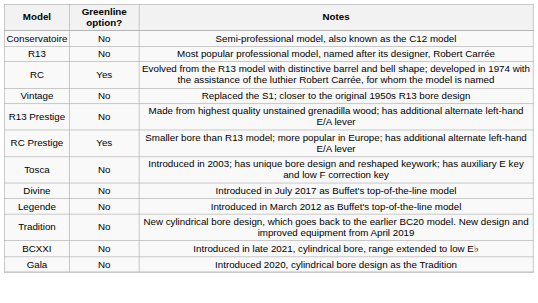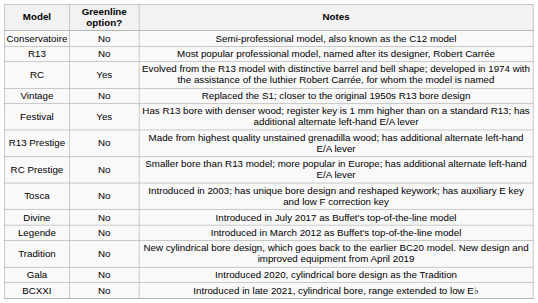+ row: Festival | Yes | Has R13 bore with denser wood; register key is 1 mm higher than on a standard R13; has additional alternate left-hand E/A lever
RC Prestige | Greenline option?: Yes -> No
rows swapped: Gala <-> BCXXI
